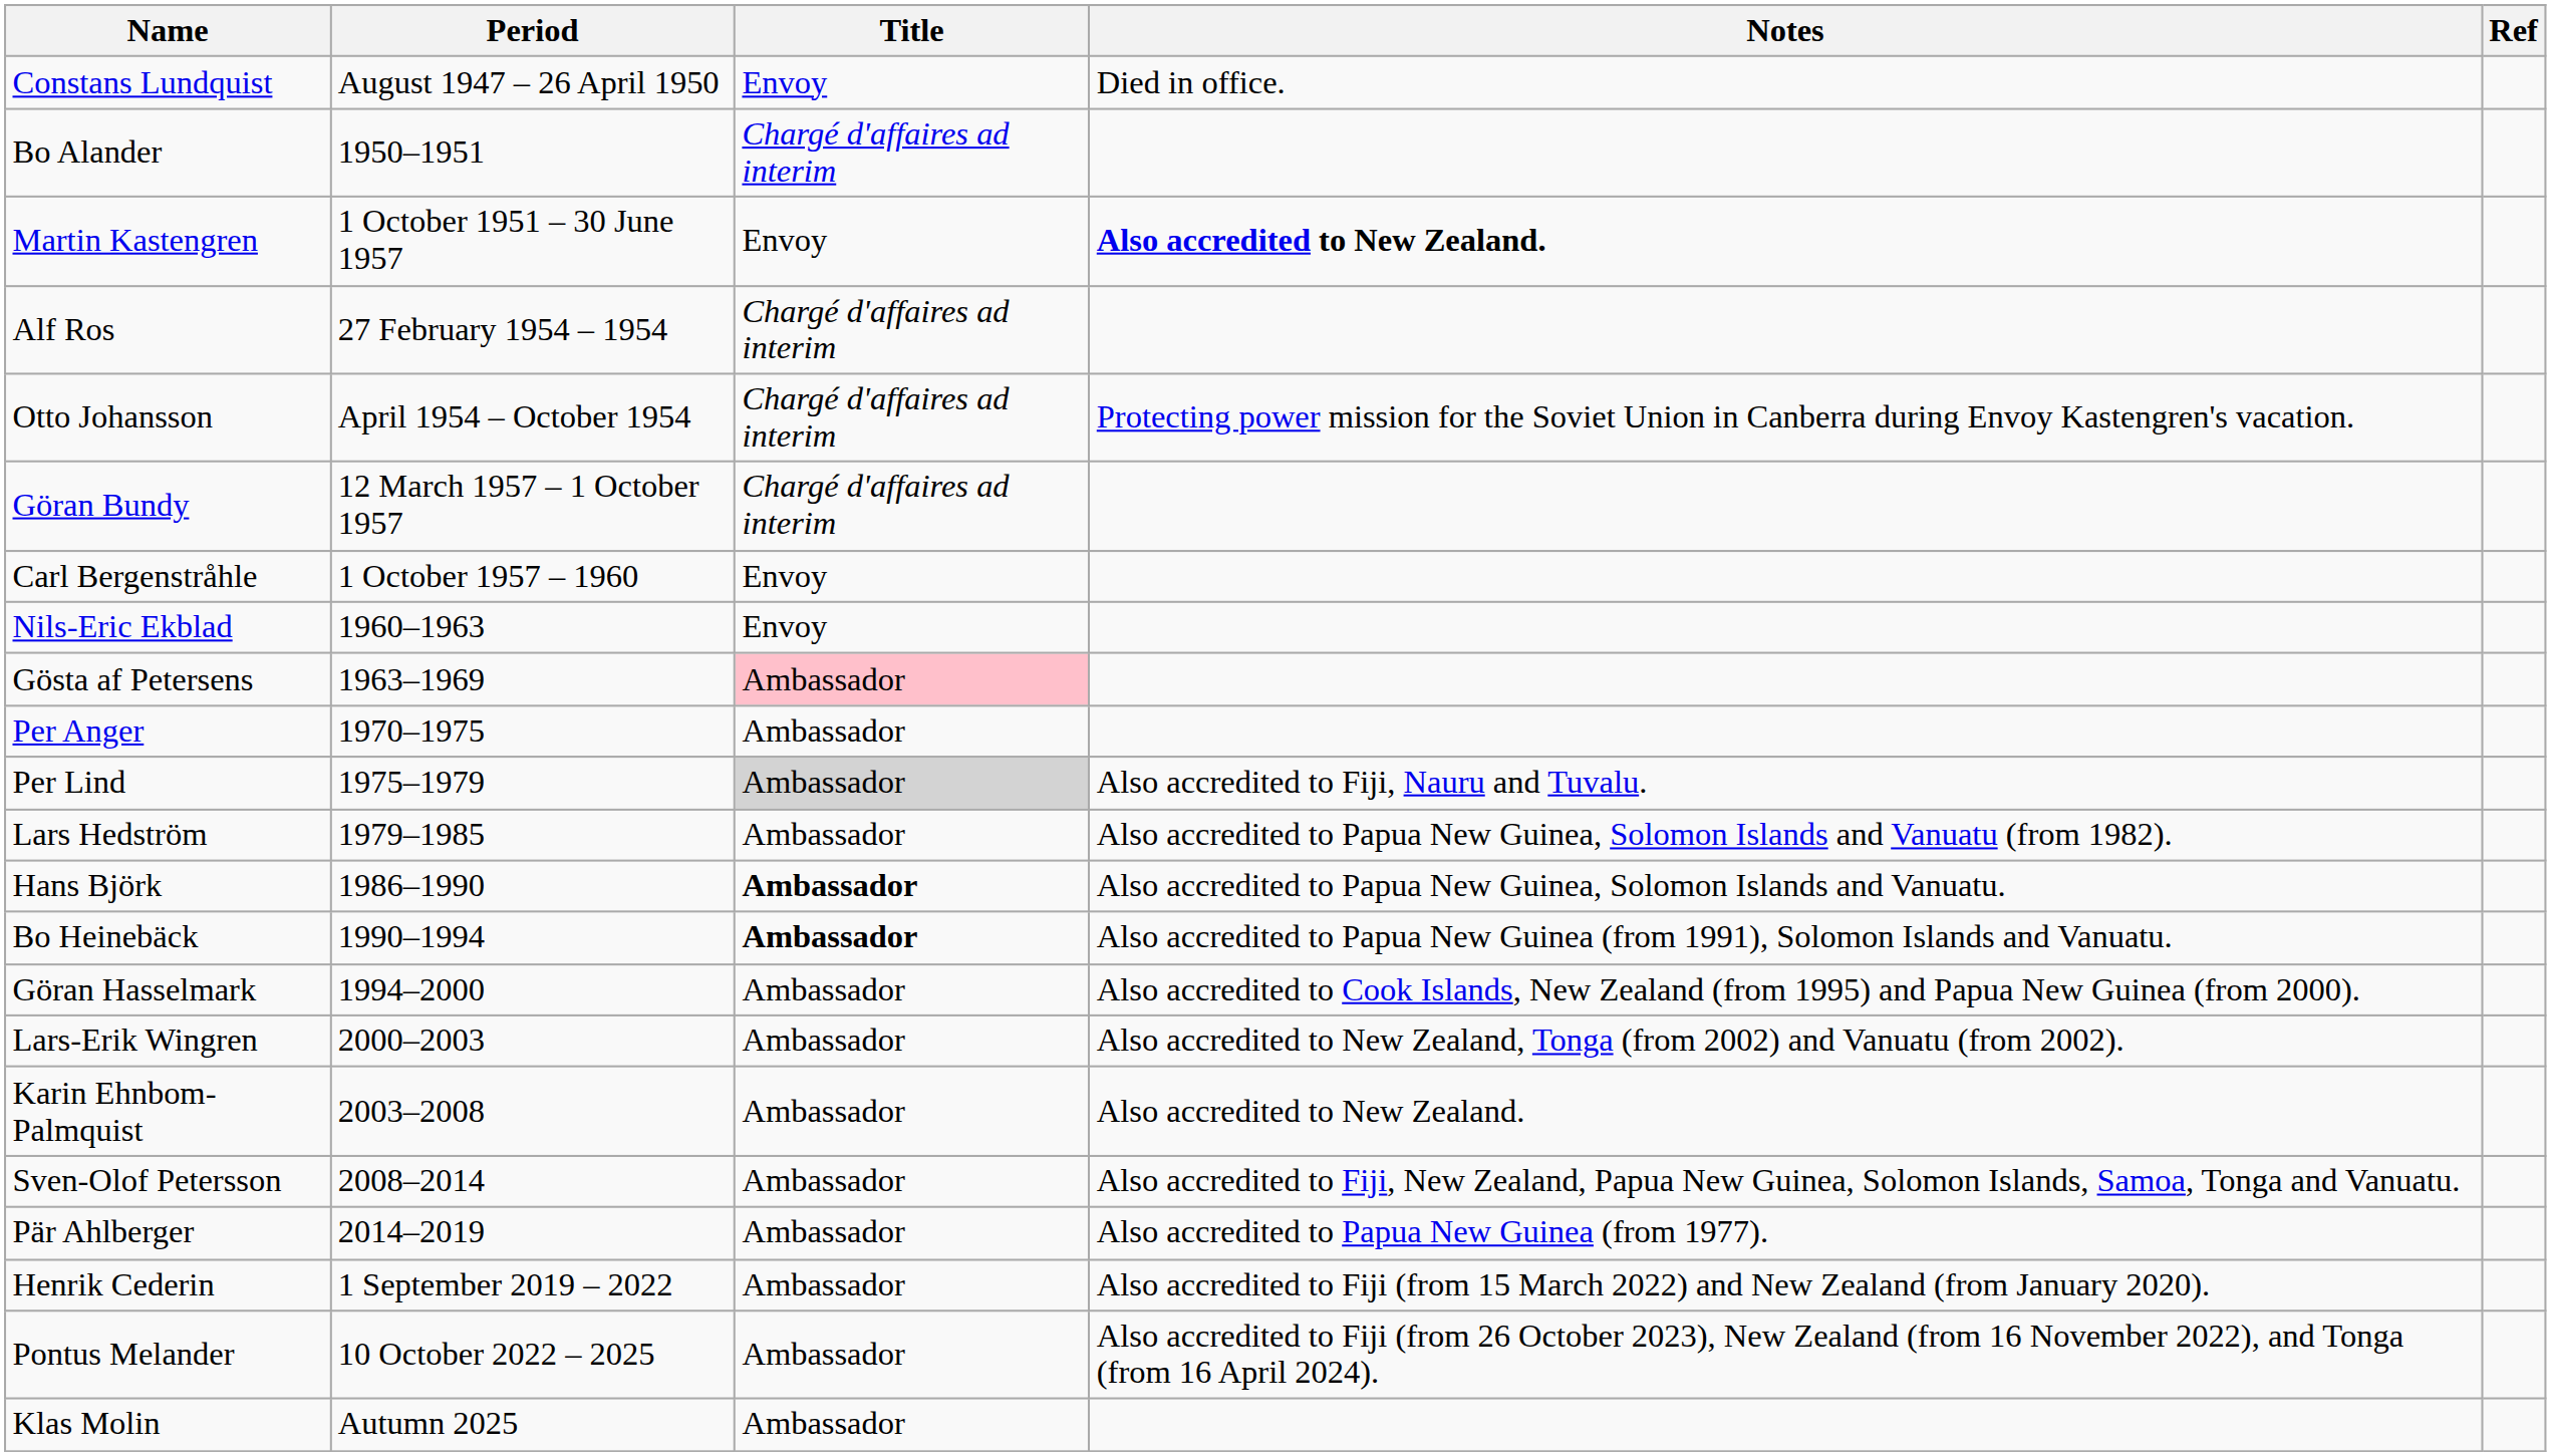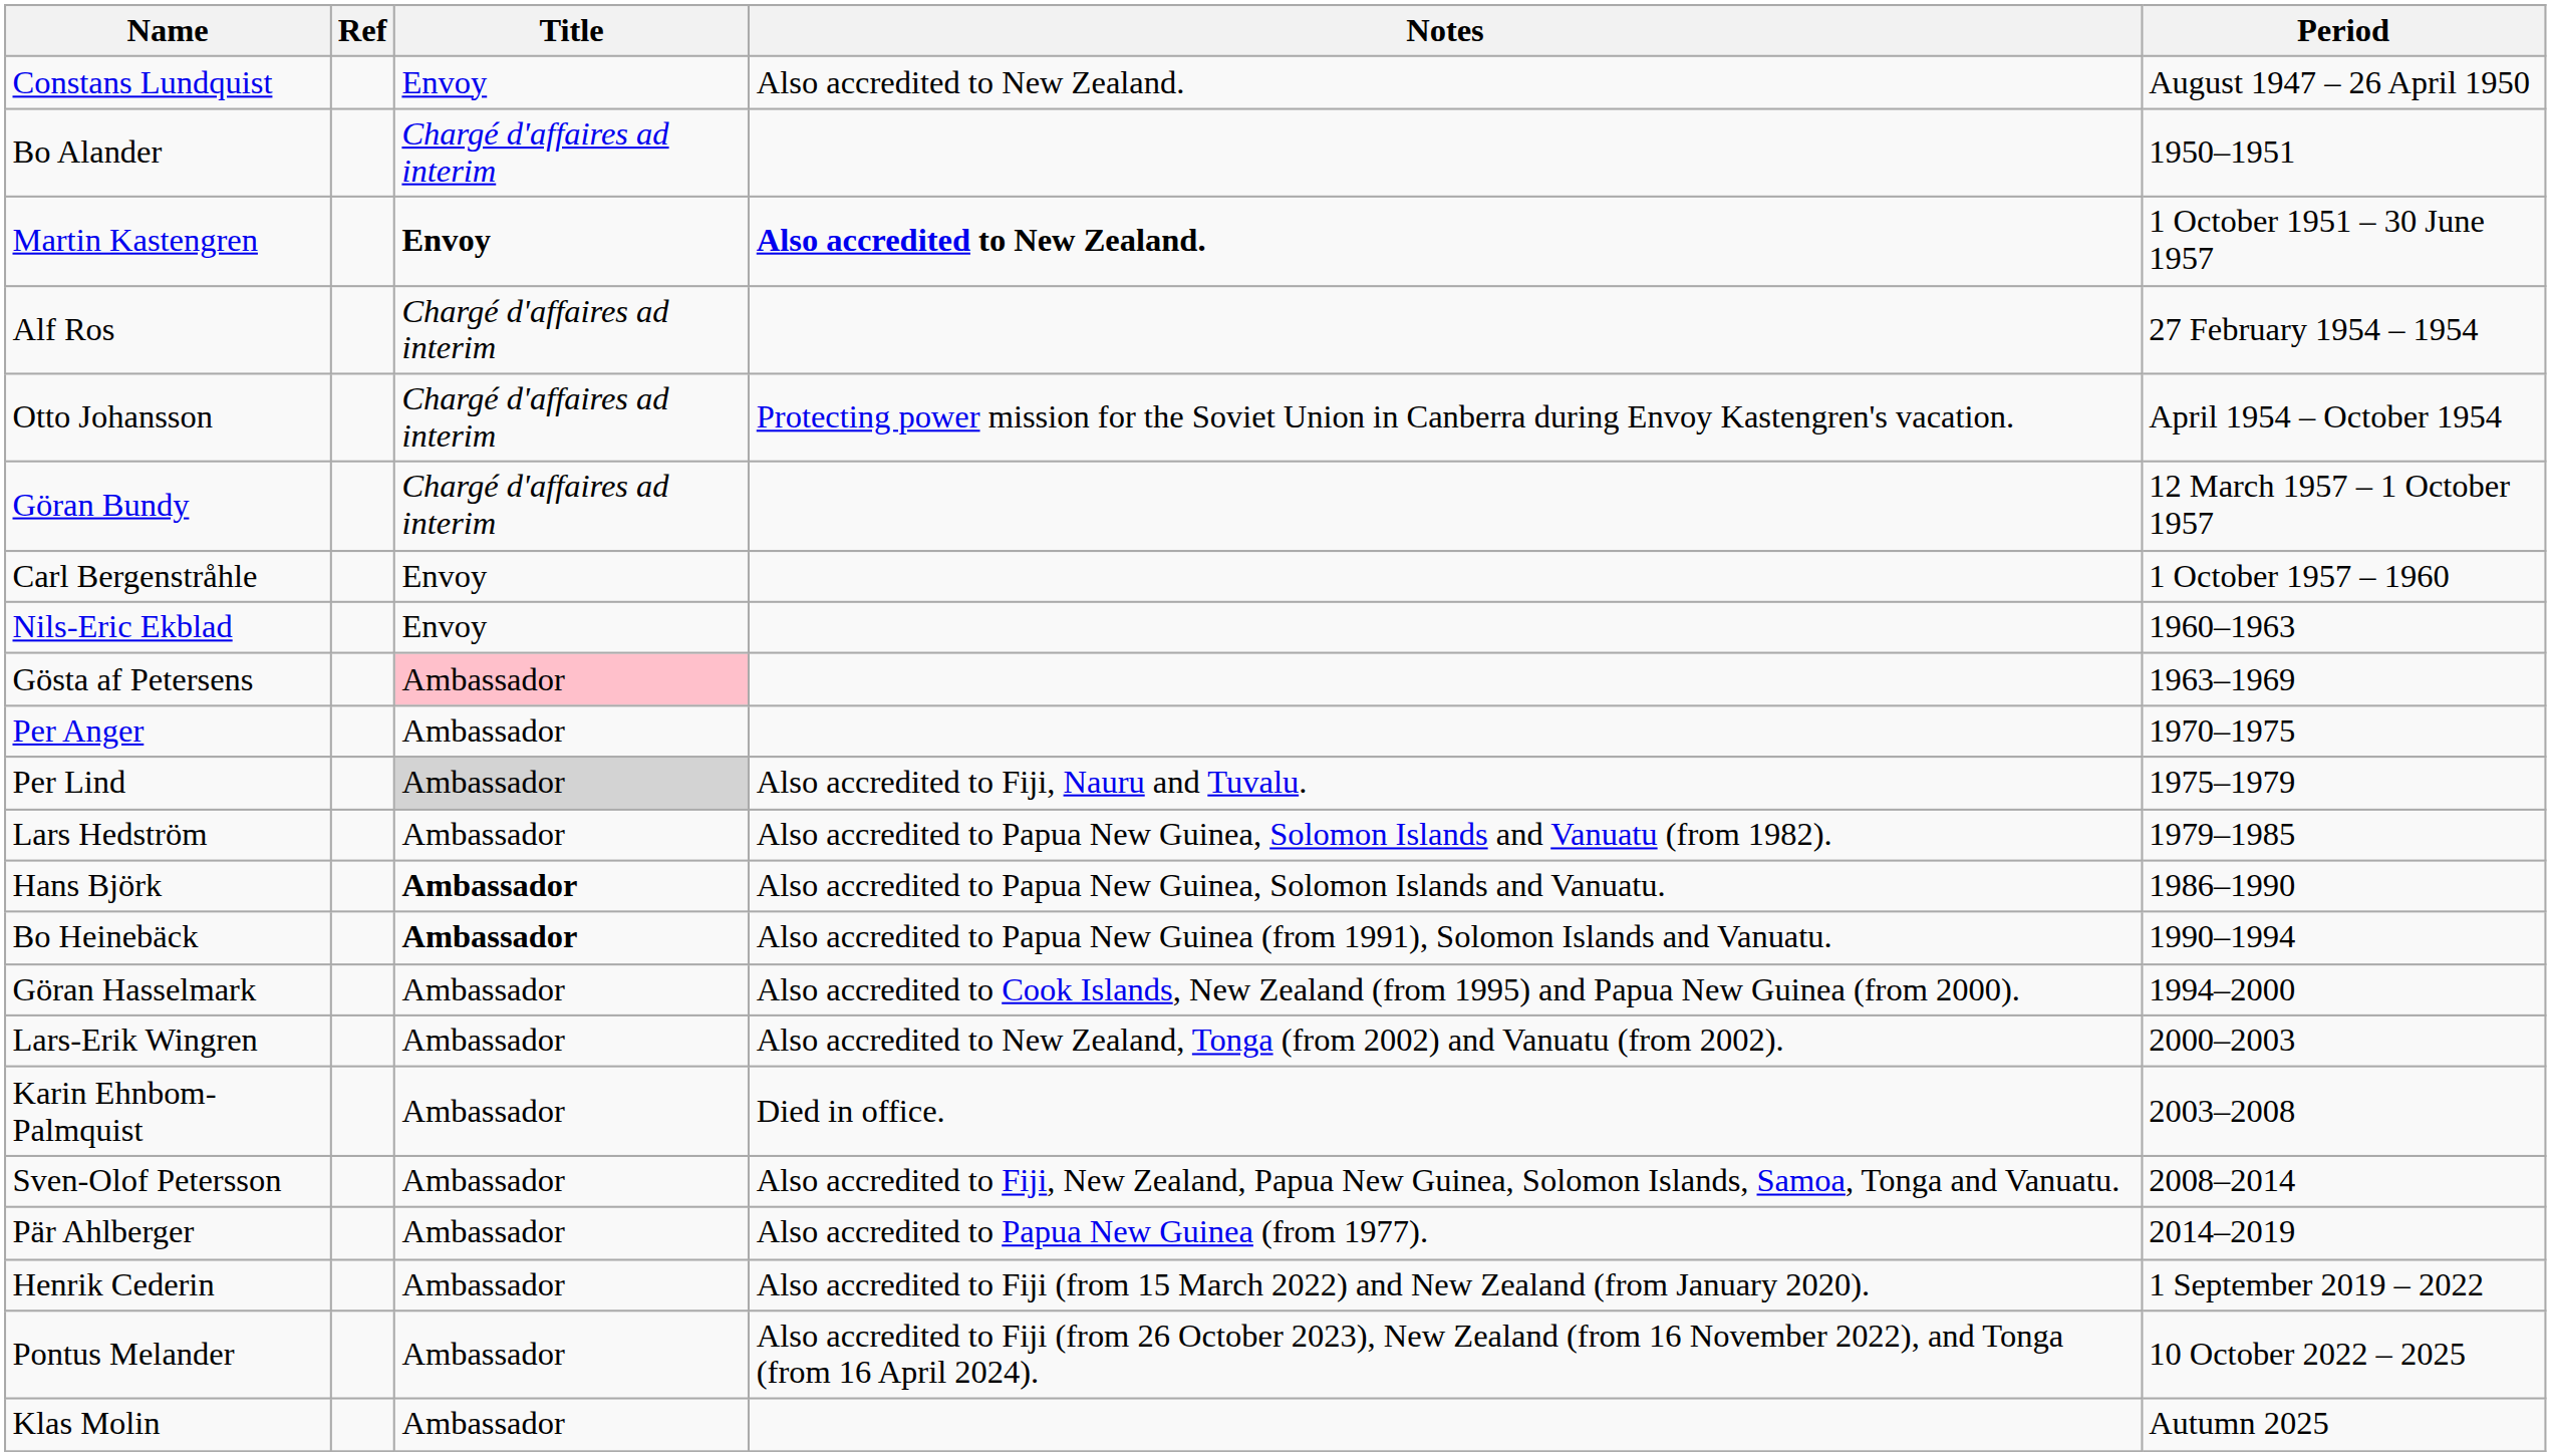columns swapped: Period <-> Ref
Constans Lundquist | Notes: Died in office. -> Also accredited to New Zealand.
Martin Kastengren | Title: normal -> bold
Karin Ehnbom-Palmquist | Notes: Also accredited to New Zealand. -> Died in office.
